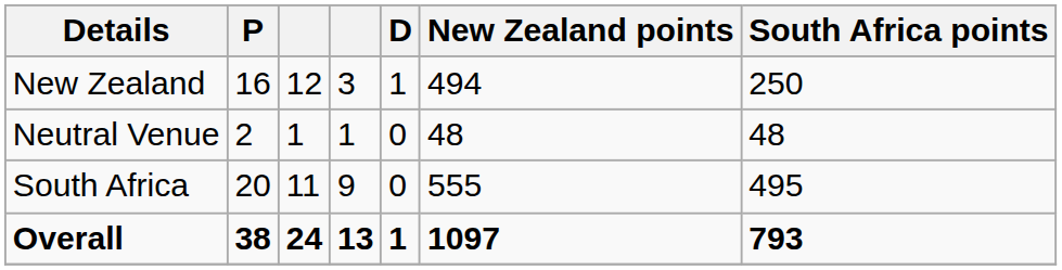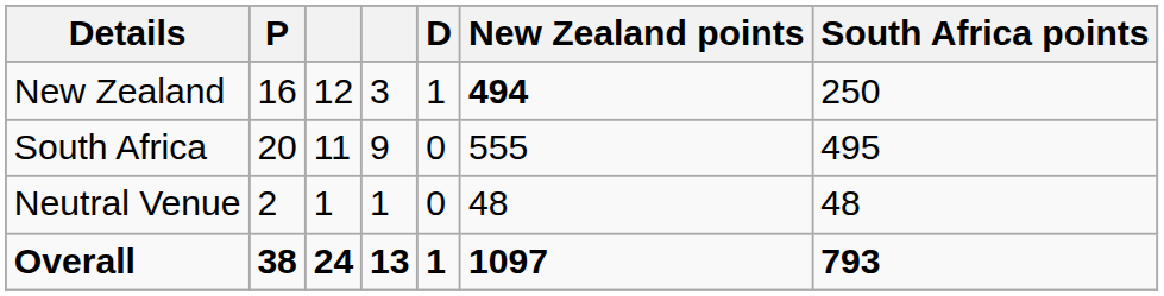New Zealand | New Zealand points: normal -> bold
rows swapped: South Africa <-> Neutral Venue
